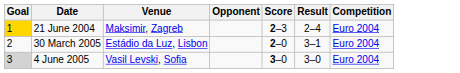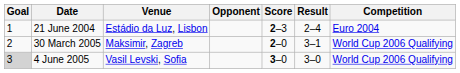21 June 2004 | Goal: gold background -> no background
21 June 2004 | Venue: Maksimir, Zagreb -> Estádio da Luz, Lisbon
30 March 2005 | Venue: Estádio da Luz, Lisbon -> Maksimir, Zagreb
30 March 2005 | Competition: Euro 2004 -> World Cup 2006 Qualifying
4 June 2005 | Competition: Euro 2004 -> World Cup 2006 Qualifying
